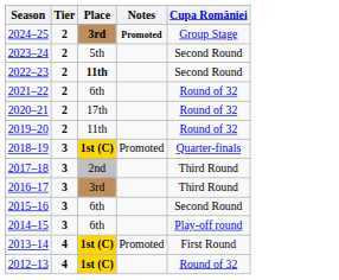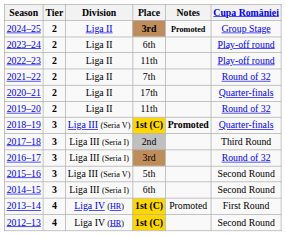+ column: Division | Liga II | Liga II | Liga II | Liga II | Liga II | Liga II | Liga III (Seria V) | Liga III (Seria I) | Liga III (Seria I) | Liga III (Seria V) | Liga III (Seria I) | Liga IV (HR) | Liga IV (HR)
2023–24 | Place: 5th -> 6th
2023–24 | Cupa României: Second Round -> Play-off round
2022–23 | Place: bold -> normal
2022–23 | Cupa României: Second Round -> Play-off round
2021–22 | Place: 6th -> 7th
2020–21 | Cupa României: Round of 32 -> Quarter-finals
2018–19 | Notes: normal -> bold
2016–17 | Cupa României: Third Round -> Round of 32
2015–16 | Place: 6th -> 5th
2014–15 | Cupa României: Play-off round -> Second Round
2012–13 | Cupa României: Round of 32 -> Second Round
